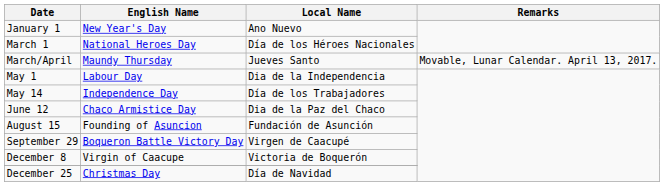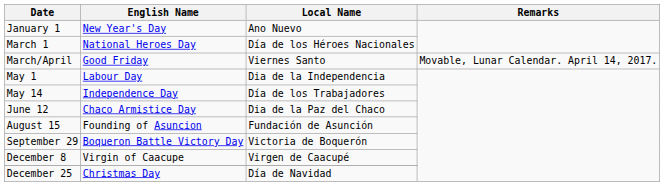- row: March/April | Maundy Thursday | Jueves Santo | Movable, Lunar Calendar. April 13, 2017.
+ row: March/April | Good Friday | Viernes Santo | Movable, Lunar Calendar. April 14, 2017.
Boqueron Battle Victory Day | Local Name: Virgen de Caacupé -> Victoria de Boquerón
Virgin of Caacupe | Local Name: Victoria de Boquerón -> Virgen de Caacupé
